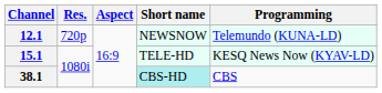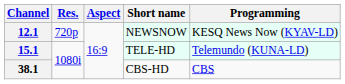12.1 | Programming: Telemundo (KUNA-LD) -> KESQ News Now (KYAV-LD)
15.1 | Programming: KESQ News Now (KYAV-LD) -> Telemundo (KUNA-LD)
38.1 | Short name: paleturquoise background -> no background
